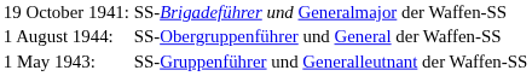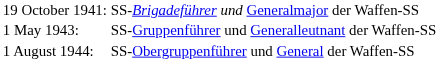rows swapped: 1 May 1943: <-> 1 August 1944:
